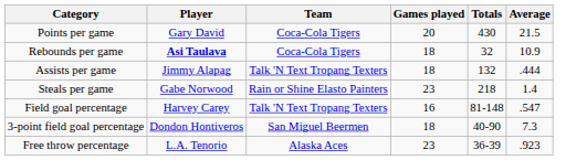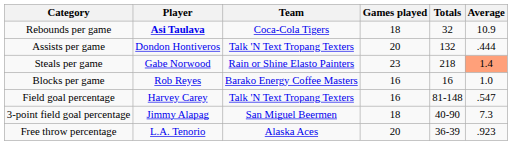- row: Points per game | Gary David | Coca-Cola Tigers | 20 | 430 | 21.5
Assists per game | Player: Jimmy Alapag -> Dondon Hontiveros
Assists per game | Games played: 18 -> 20
Steals per game | Average: no background -> lightsalmon background
+ row: Blocks per game | Rob Reyes | Barako Energy Coffee Masters | 16 | 16 | 1.0
3-point field goal percentage | Player: Dondon Hontiveros -> Jimmy Alapag
Free throw percentage | Games played: 23 -> 20
